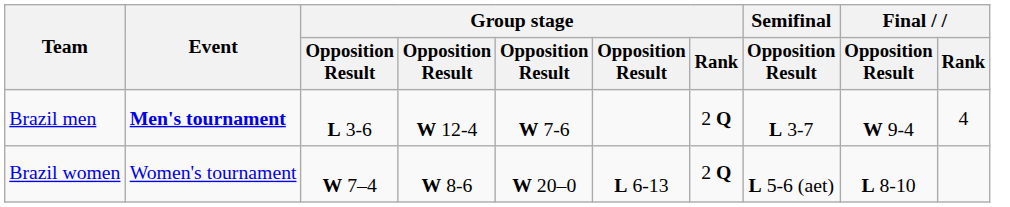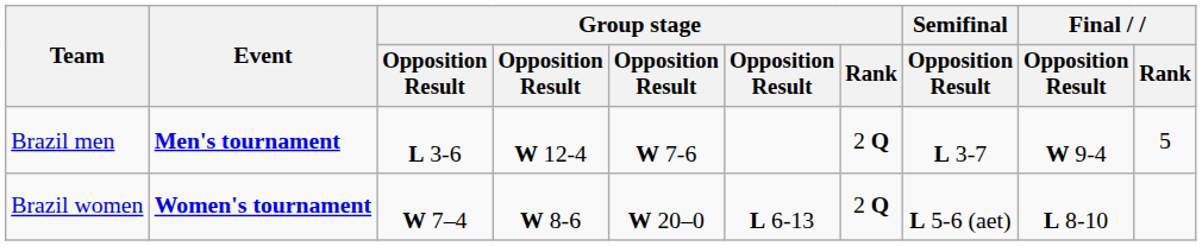Brazil men | Final / Rank: 4 -> 5
Brazil women | Event: normal -> bold
